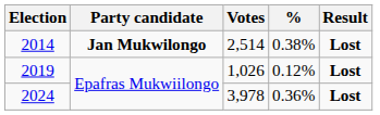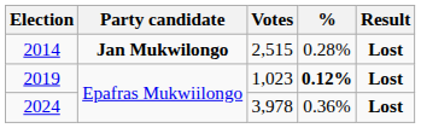2014 | Votes: 2,514 -> 2,515
2014 | %: 0.38% -> 0.28%
2019 | Votes: 1,026 -> 1,023
2019 | %: normal -> bold
